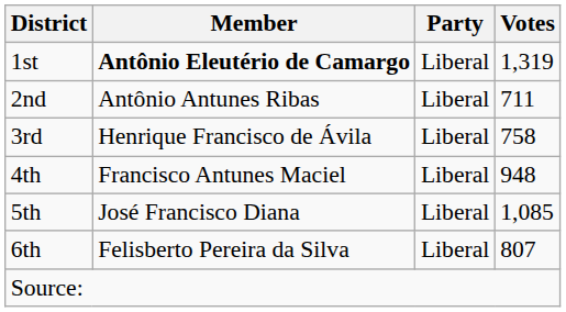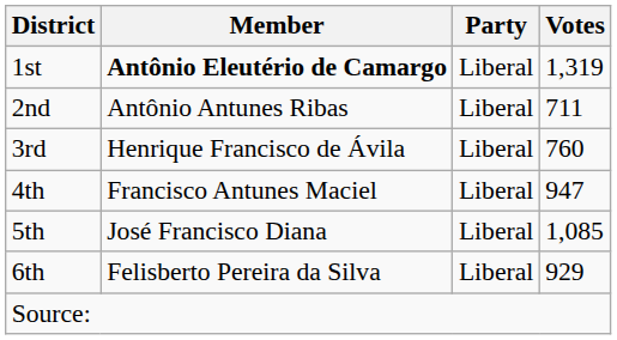3rd | Votes: 758 -> 760
4th | Votes: 948 -> 947
6th | Votes: 807 -> 929
